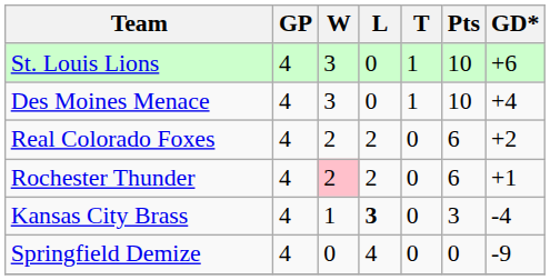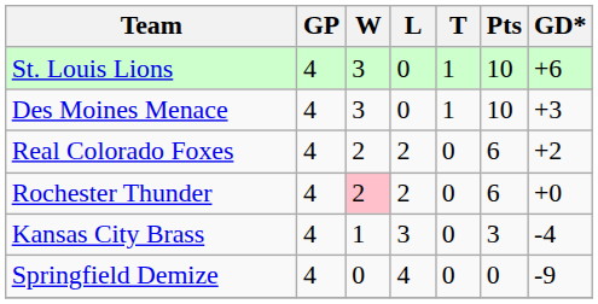Des Moines Menace | GD*: +4 -> +3
Rochester Thunder | GD*: +1 -> +0
Kansas City Brass | L: bold -> normal
